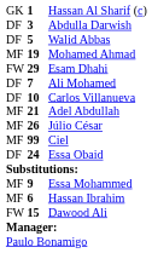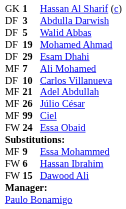Mohamed Ahmad | column 1: MF -> DF
Esam Dhahi | column 1: FW -> DF
Ali Mohamed | column 1: DF -> MF
Essa Obaid | column 1: DF -> FW
Hassan Ibrahim | column 1: MF -> FW
